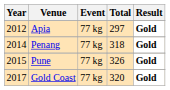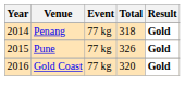- row: 2012 | Apia | 77 kg | 297 | Gold
Gold Coast | Year: 2017 -> 2016
